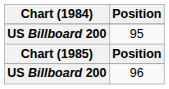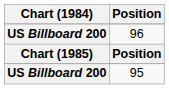rows swapped: 95 <-> 96
